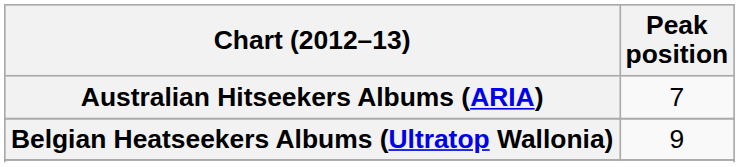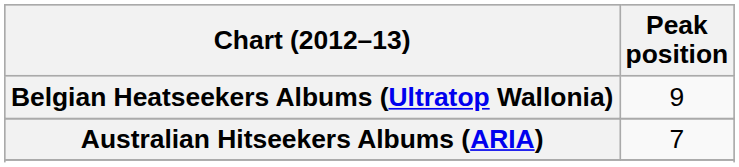rows swapped: Australian Hitseekers Albums (ARIA) <-> Belgian Heatseekers Albums (Ultratop Wallonia)
